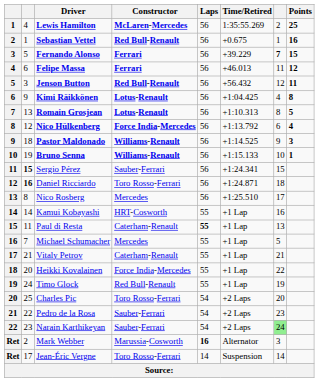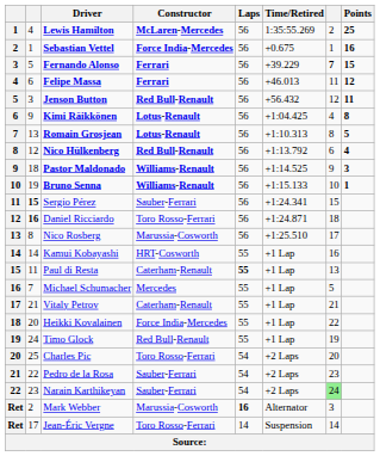Sebastian Vettel | Constructor: Red Bull-Renault -> Force India-Mercedes
Nico Hülkenberg | Constructor: Force India-Mercedes -> Red Bull-Renault
Nico Rosberg | Constructor: Mercedes -> Marussia-Cosworth
